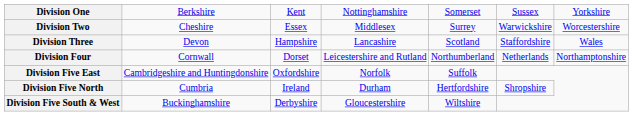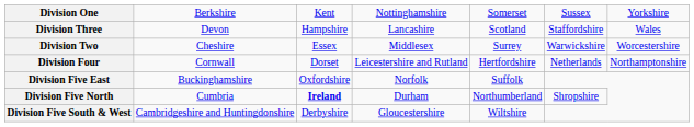rows swapped: Division Two <-> Division Three
Division Four | column 5: Northumberland -> Hertfordshire
Division Five East | column 2: Cambridgeshire and Huntingdonshire -> Buckinghamshire
Division Five North | column 3: normal -> bold
Division Five North | column 5: Hertfordshire -> Northumberland
Division Five South & West | column 2: Buckinghamshire -> Cambridgeshire and Huntingdonshire
